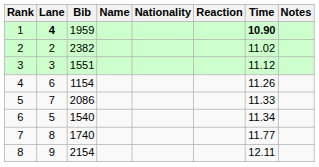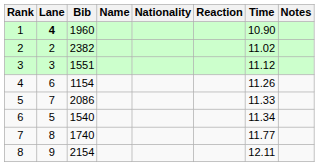1 | Bib: 1959 -> 1960
1 | Time: bold -> normal
